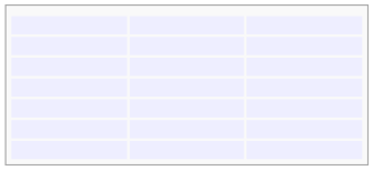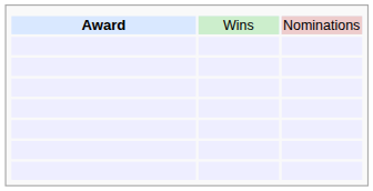+ row: Award | Wins | Nominations
